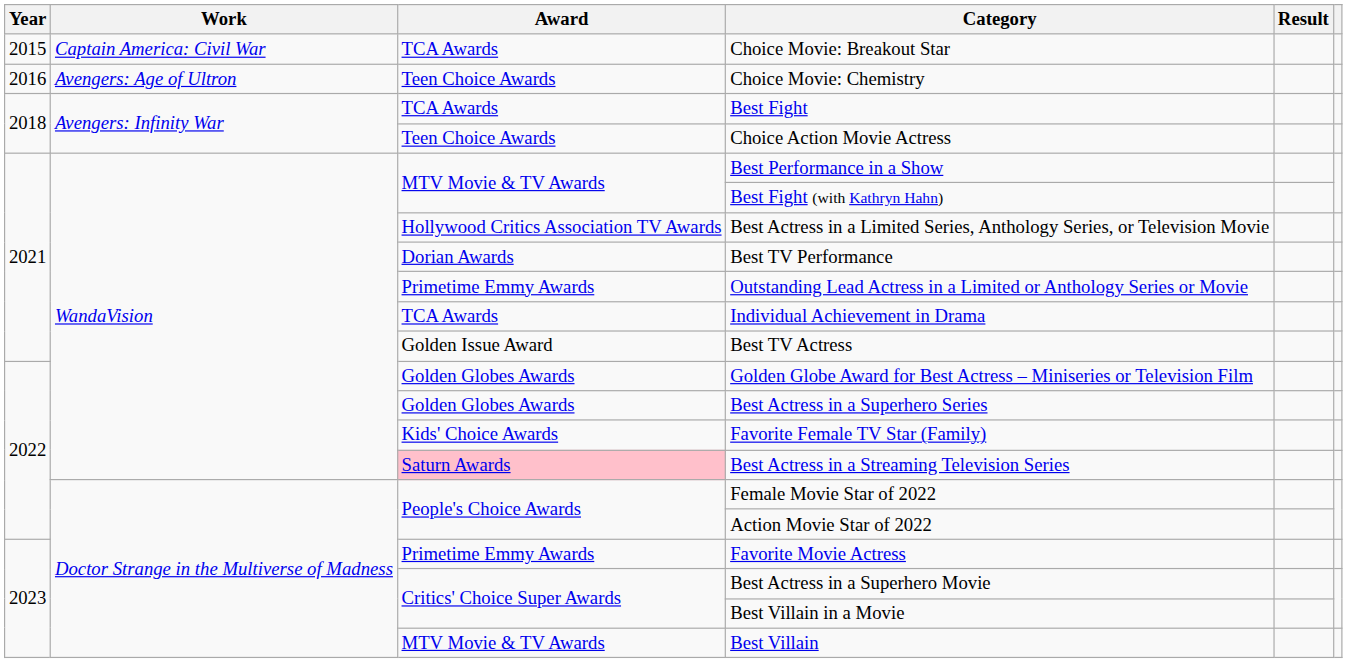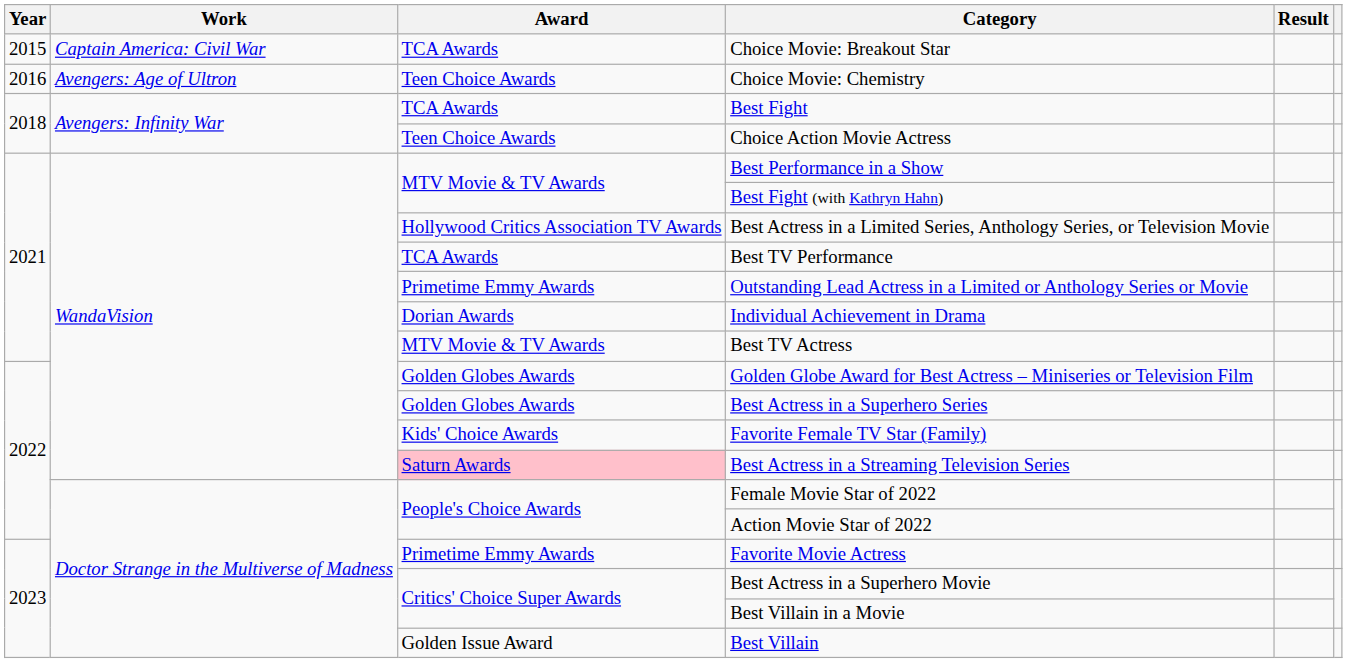Best TV Performance | Award: Dorian Awards -> TCA Awards
Individual Achievement in Drama | Award: TCA Awards -> Dorian Awards
Best TV Actress | Award: Golden Issue Award -> MTV Movie & TV Awards
Best Villain | Award: MTV Movie & TV Awards -> Golden Issue Award
